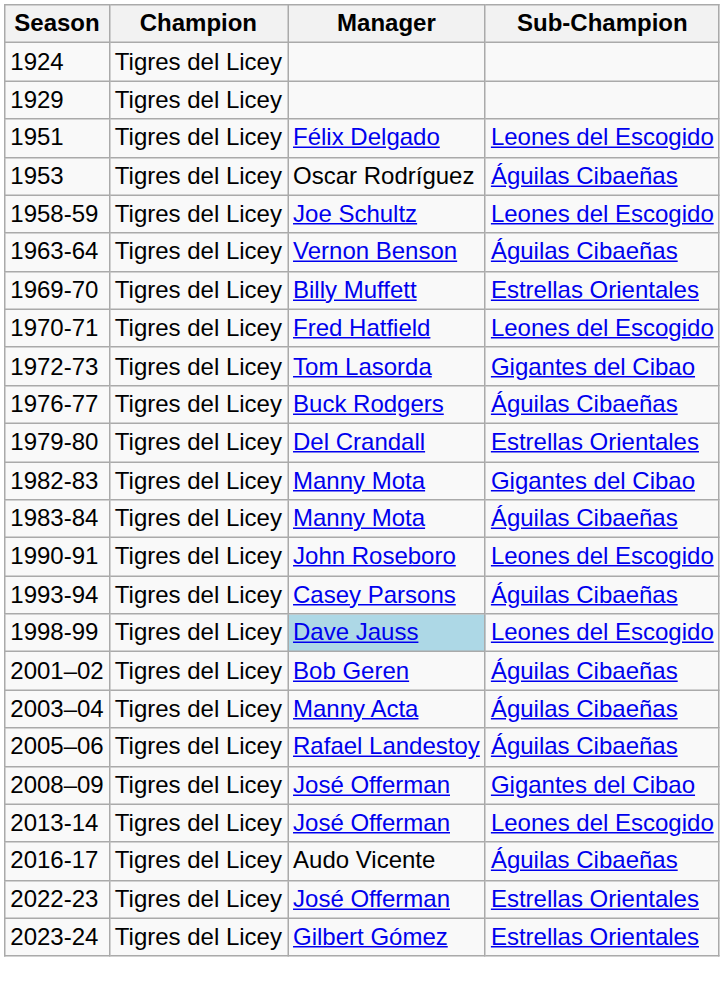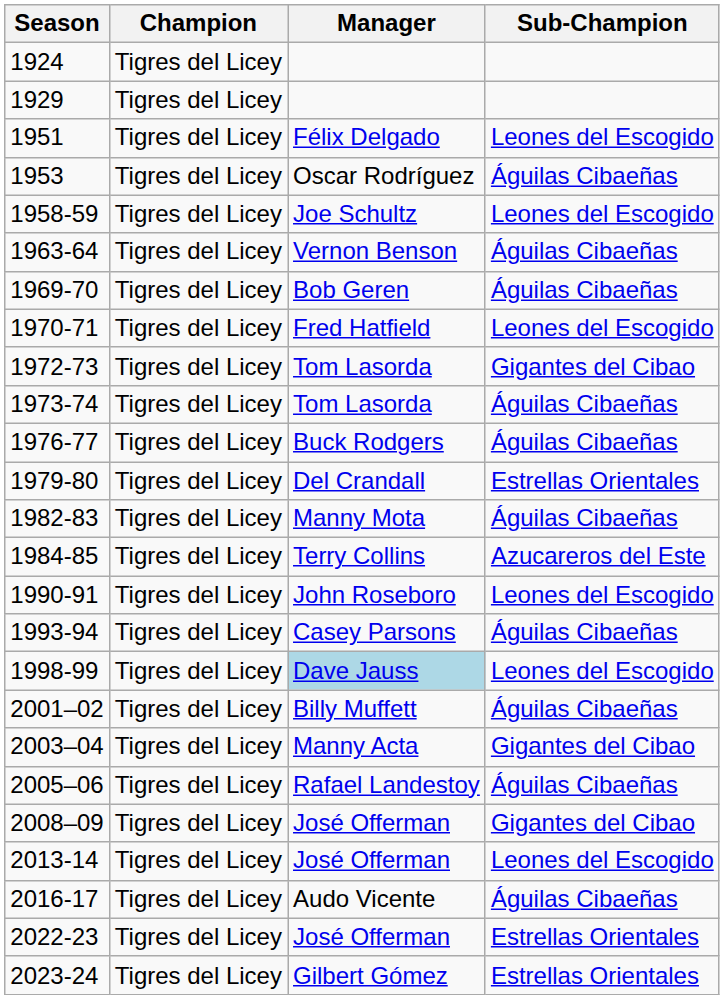1969-70 | Manager: Billy Muffett -> Bob Geren
1969-70 | Sub-Champion: Estrellas Orientales -> Águilas Cibaeñas
+ row: 1973-74 | Tigres del Licey | Tom Lasorda | Águilas Cibaeñas
1982-83 | Sub-Champion: Gigantes del Cibao -> Águilas Cibaeñas
- row: 1983-84 | Tigres del Licey | Manny Mota | Águilas Cibaeñas
+ row: 1984-85 | Tigres del Licey | Terry Collins | Azucareros del Este
2001–02 | Manager: Bob Geren -> Billy Muffett
2003–04 | Sub-Champion: Águilas Cibaeñas -> Gigantes del Cibao
